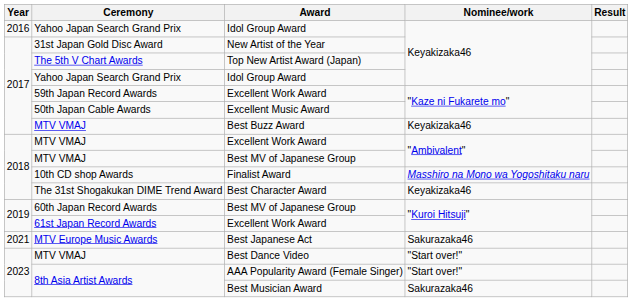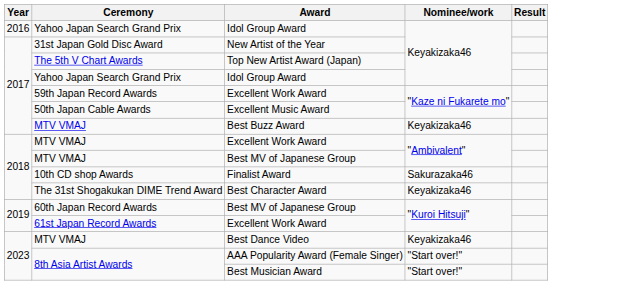Finalist Award | Nominee/work: Masshiro na Mono wa Yogoshitaku naru -> Sakurazaka46
- row: 2021 | MTV Europe Music Awards | Best Japanese Act | Sakurazaka46
Best Dance Video | Nominee/work: "Start over!" -> Keyakizaka46
Best Musician Award | Nominee/work: Sakurazaka46 -> "Start over!"
